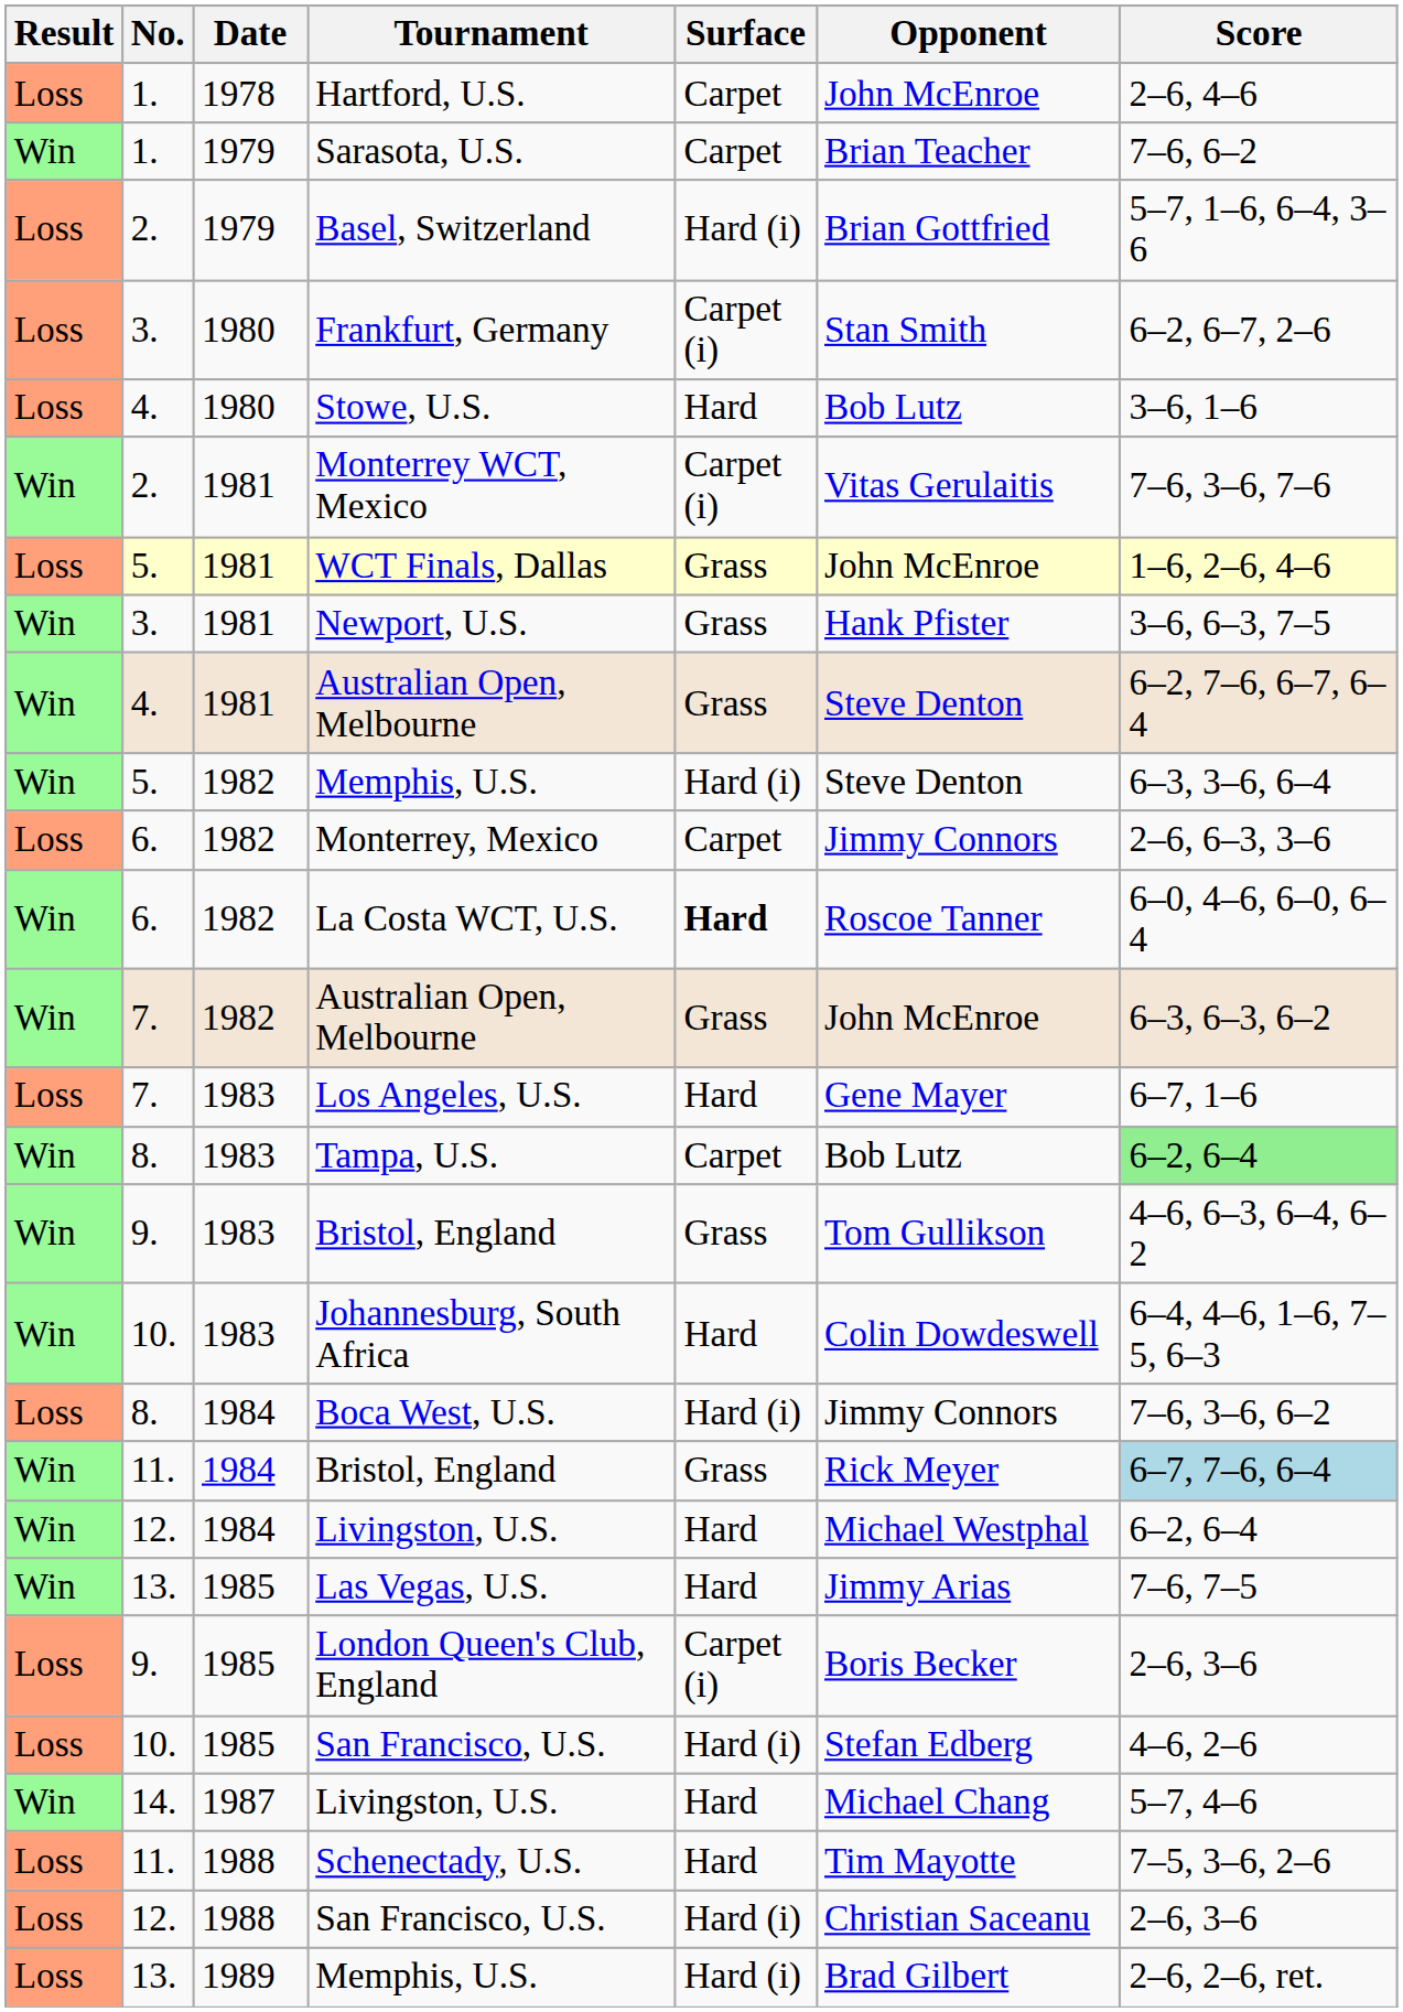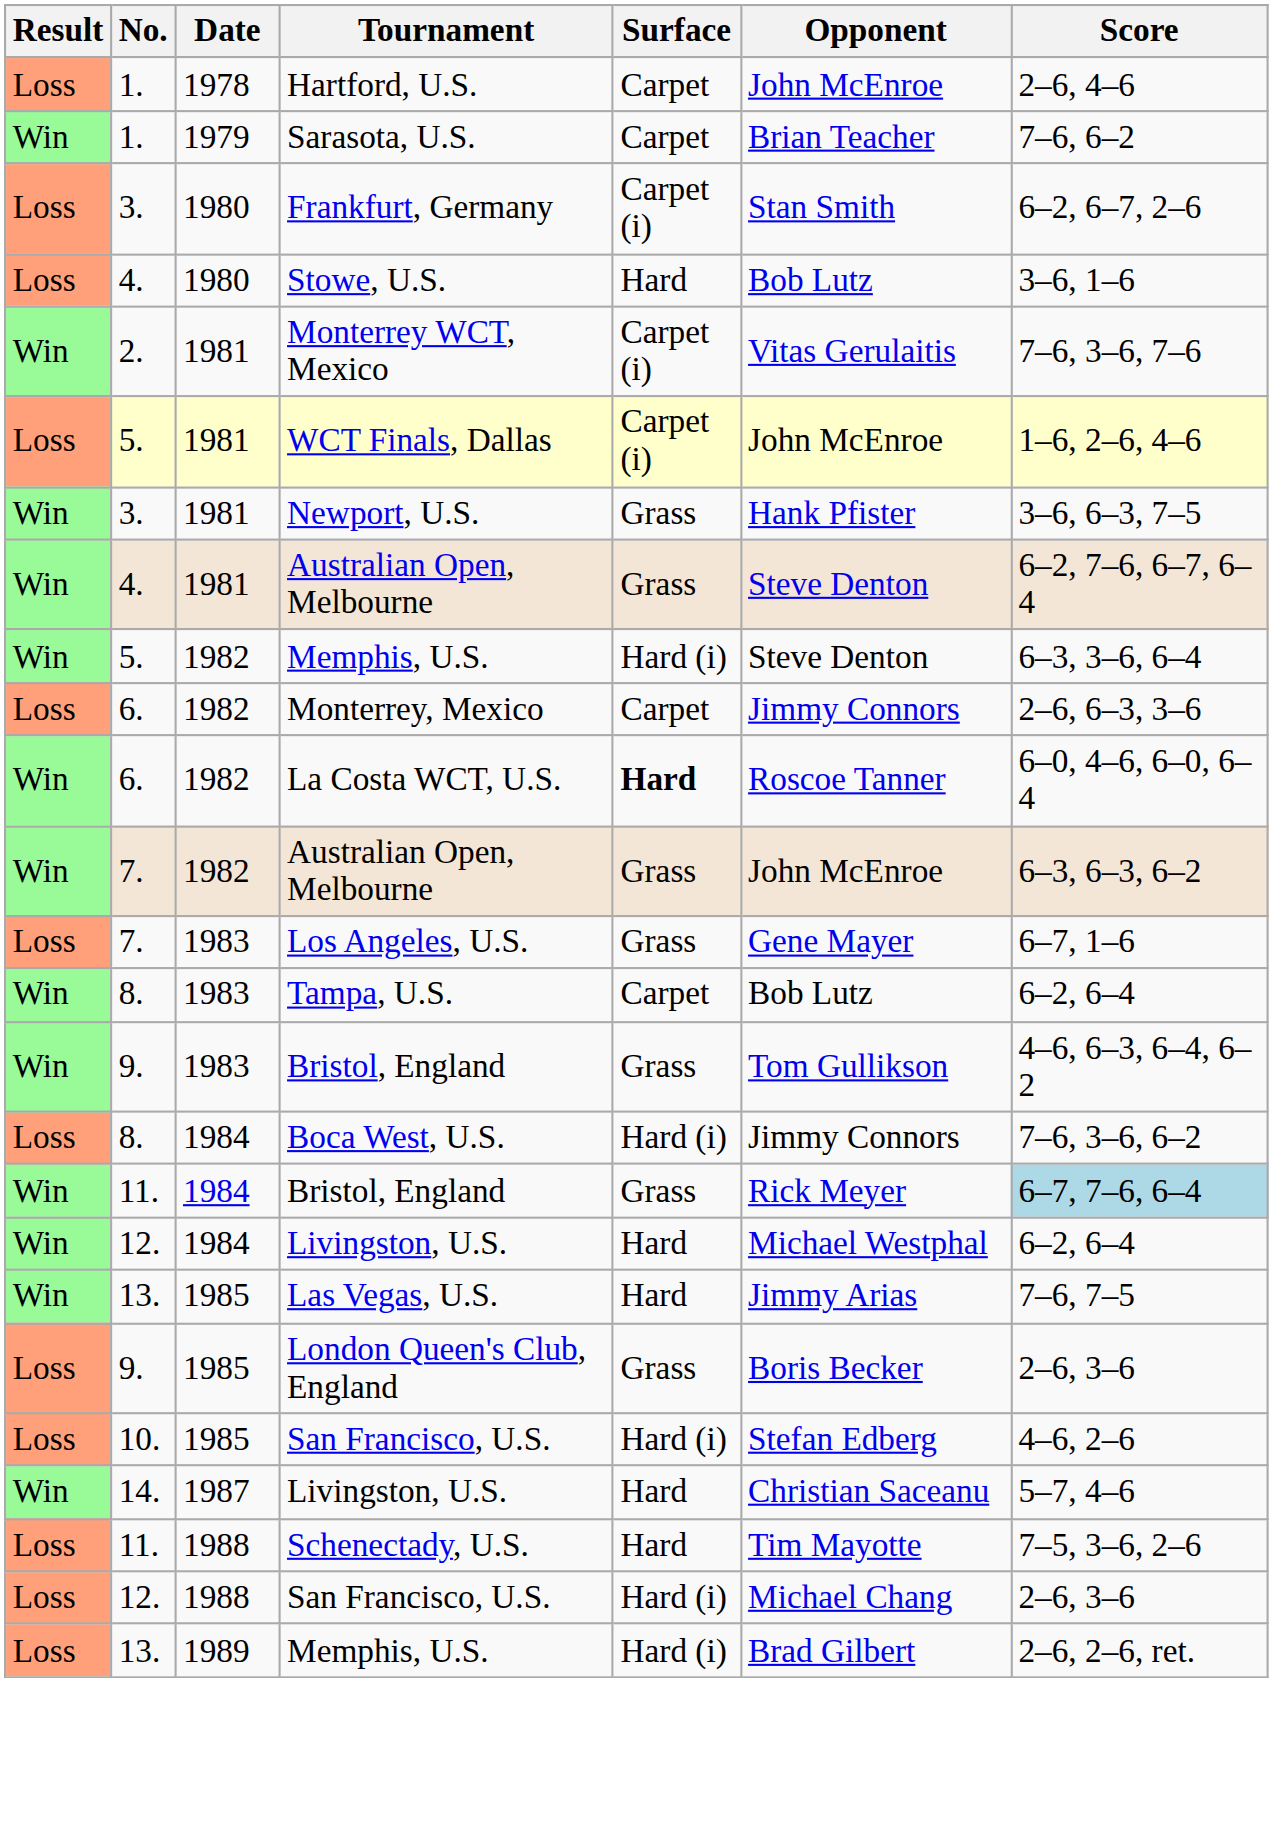- row: Loss | 2. | 1979 | Basel, Switzerland | Hard (i) | Brian Gottfried | 5–7, 1–6, 6–4, 3–6
WCT Finals, Dallas | Surface: Grass -> Carpet (i)
Los Angeles, U.S. | Surface: Hard -> Grass
Tampa, U.S. | Score: lightgreen background -> no background
- row: Win | 10. | 1983 | Johannesburg, South Africa | Hard | Colin Dowdeswell | 6–4, 4–6, 1–6, 7–5, 6–3
London Queen's Club, England | Surface: Carpet (i) -> Grass
14. / Livingston, U.S. | Opponent: Michael Chang -> Christian Saceanu
12. / San Francisco, U.S. | Opponent: Christian Saceanu -> Michael Chang
